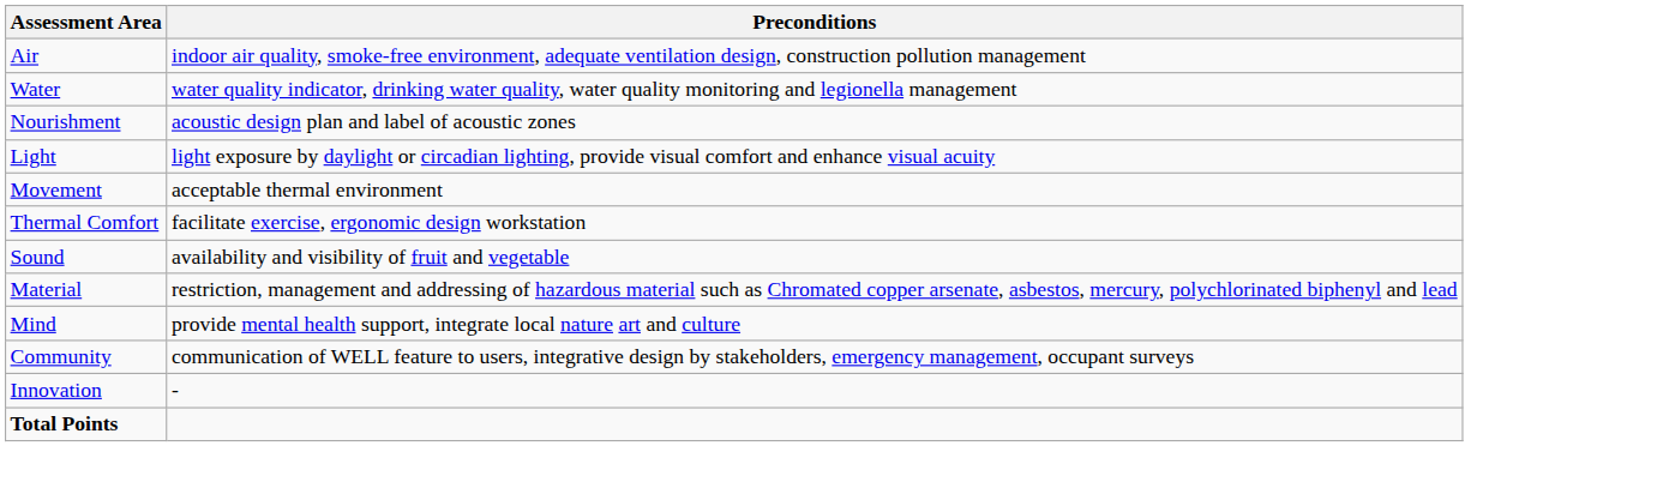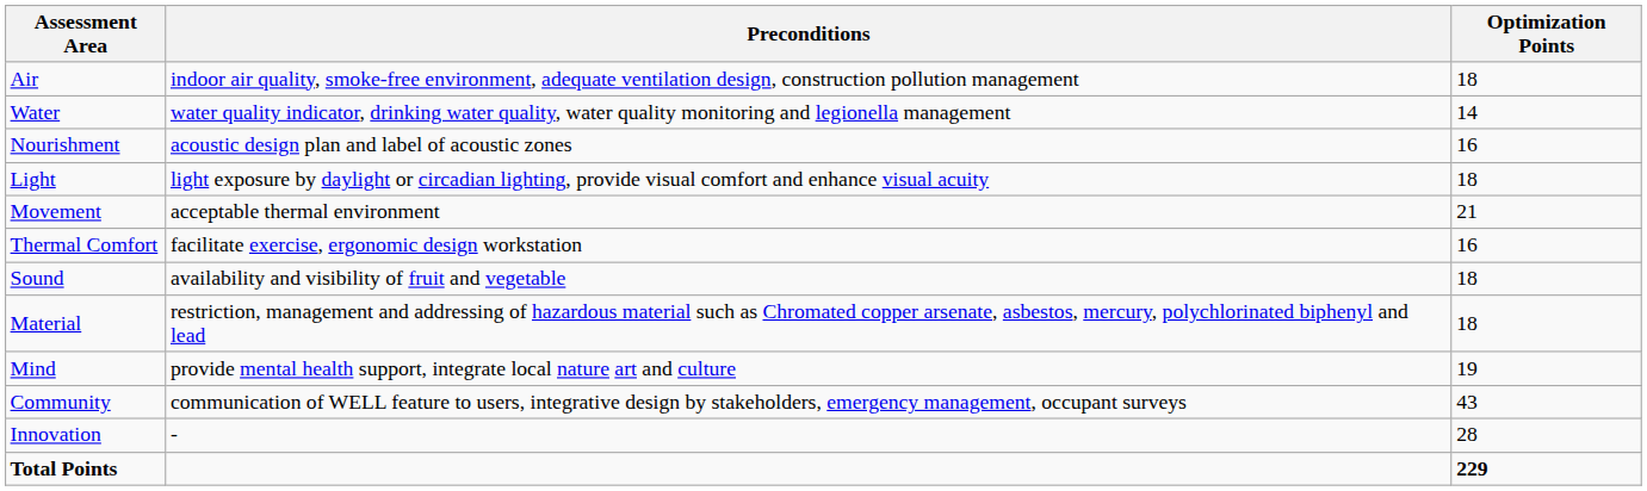+ column: Optimization Points | 18 | 14 | 16 | 18 | 21 | 16 | 18 | 18 | 19 | 43 | 28 | 229
